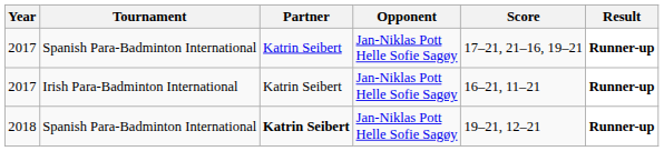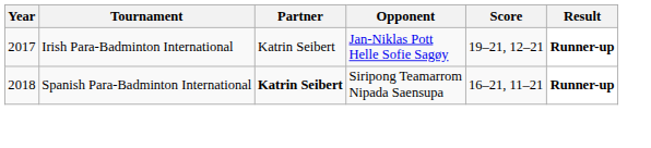- row: 2017 | Spanish Para-Badminton International | Katrin Seibert | Jan-Niklas Pott Helle Sofie Sagøy | 17–21, 21–16, 19–21 | Runner-up
2017 / Irish Para-Badminton International | Score: 16–21, 11–21 -> 19–21, 12–21
2018 | Opponent: Jan-Niklas Pott Helle Sofie Sagøy -> Siripong Teamarrom Nipada Saensupa
2018 | Score: 19–21, 12–21 -> 16–21, 11–21
